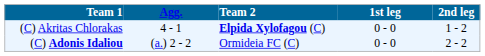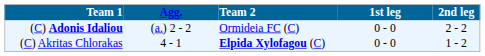rows swapped: (C) Adonis Idaliou <-> (C) Akritas Chlorakas
